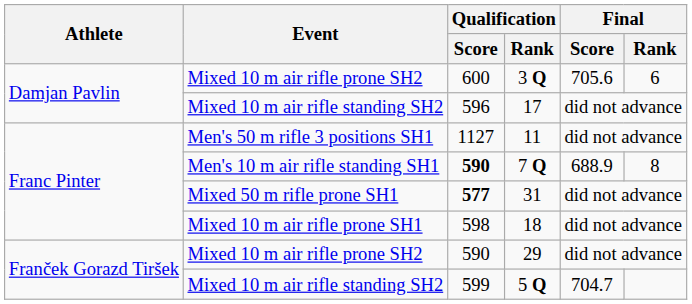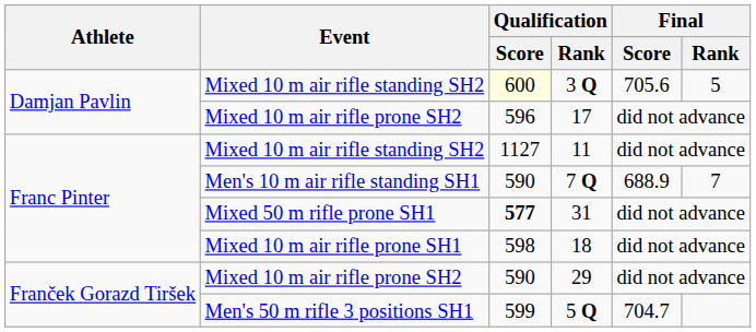3 Q | Event: Mixed 10 m air rifle prone SH2 -> Mixed 10 m air rifle standing SH2
3 Q | Qualification / Score: no background -> lightyellow background
3 Q | Final / Rank: 6 -> 5
17 | Event: Mixed 10 m air rifle standing SH2 -> Mixed 10 m air rifle prone SH2
11 | Event: Men's 50 m rifle 3 positions SH1 -> Mixed 10 m air rifle standing SH2
7 Q | Qualification / Score: bold -> normal
7 Q | Final / Rank: 8 -> 7
5 Q | Event: Mixed 10 m air rifle standing SH2 -> Men's 50 m rifle 3 positions SH1
